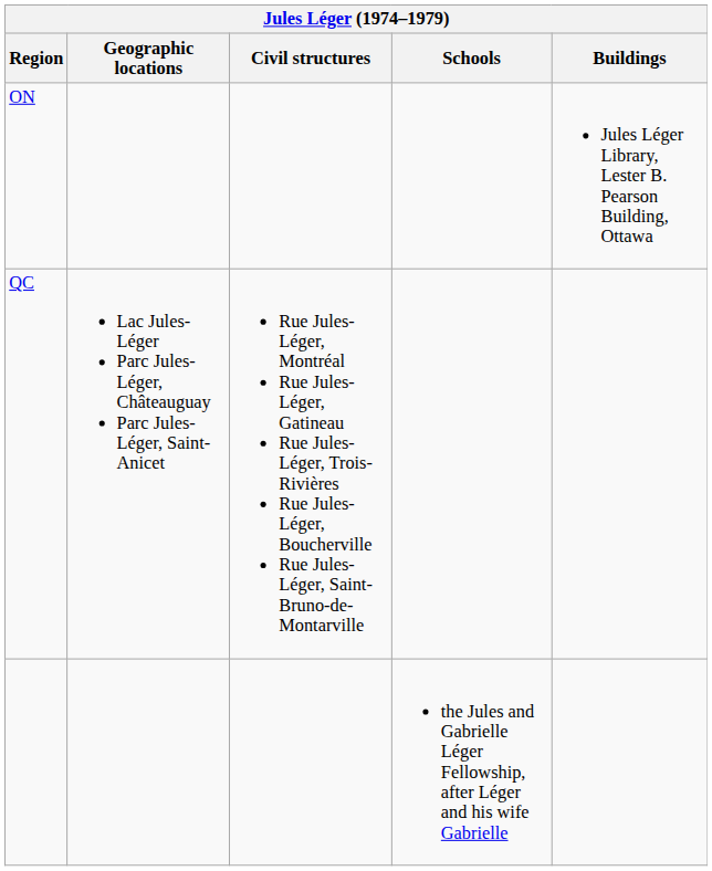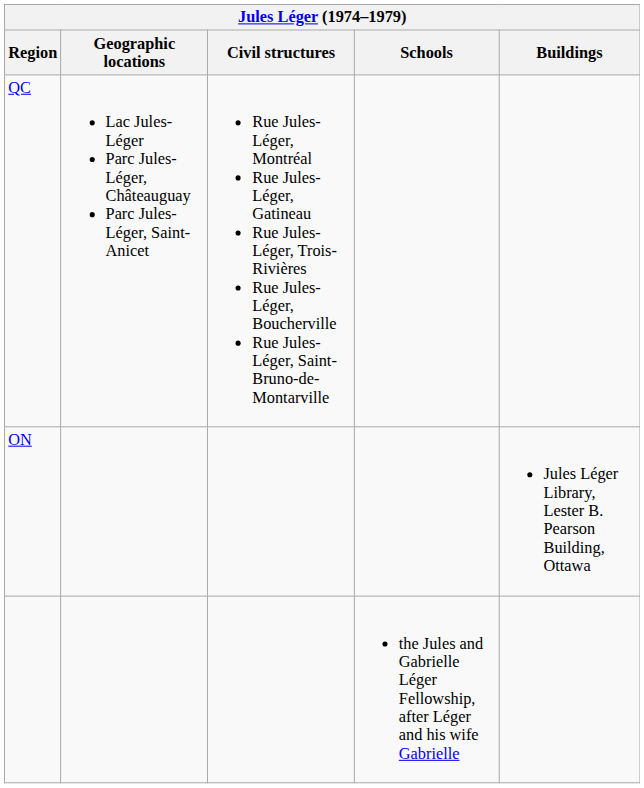rows swapped: ON <-> QC
